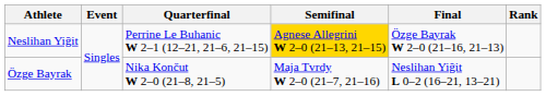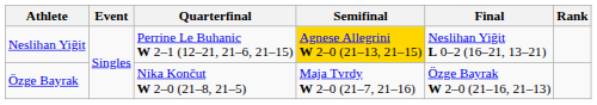Neslihan Yiğit | Final: Özge Bayrak W 2–0 (21–16, 21–13) -> Neslihan Yiğit L 0–2 (16–21, 13–21)
Özge Bayrak | Final: Neslihan Yiğit L 0–2 (16–21, 13–21) -> Özge Bayrak W 2–0 (21–16, 21–13)
